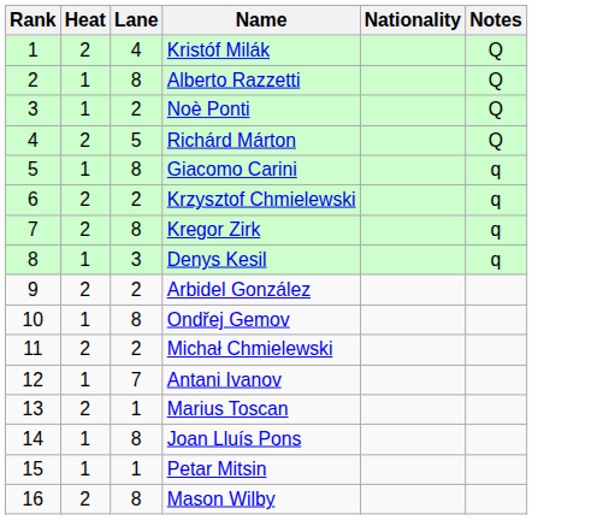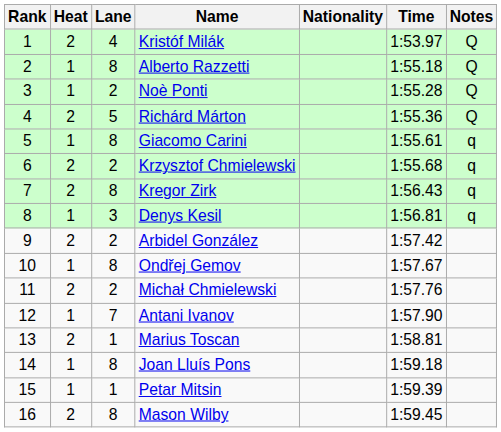+ column: Time | 1:53.97 | 1:55.18 | 1:55.28 | 1:55.36 | 1:55.61 | 1:55.68 | 1:56.43 | 1:56.81 | 1:57.42 | 1:57.67 | 1:57.76 | 1:57.90 | 1:58.81 | 1:59.18 | 1:59.39 | 1:59.45
